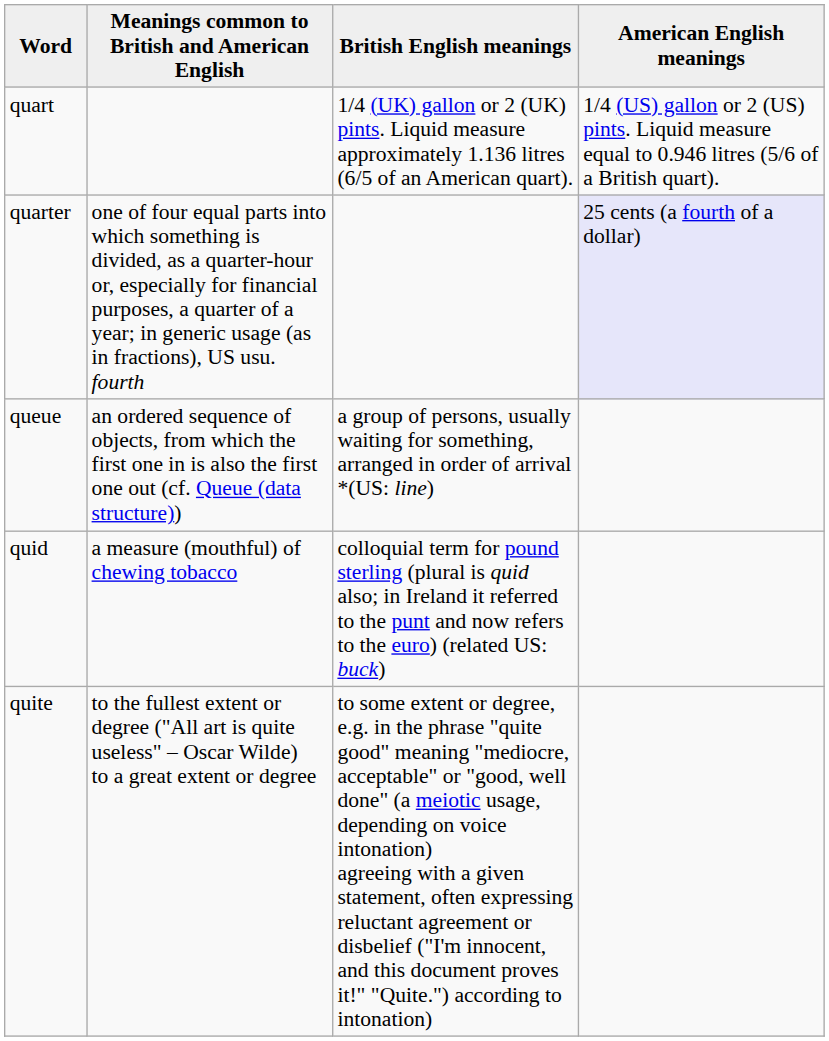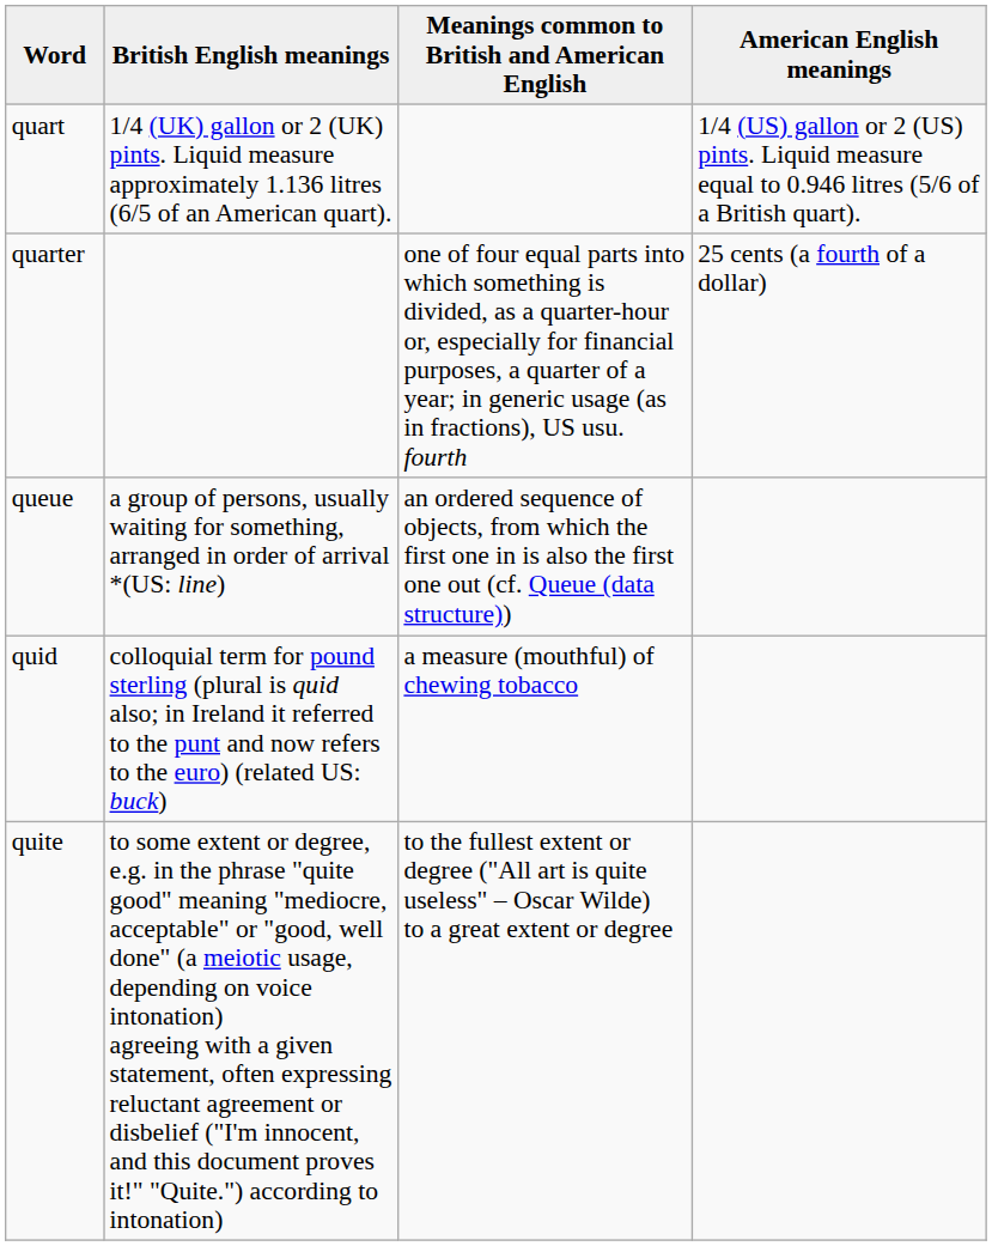columns swapped: British English meanings <-> Meanings common to British and American English
quarter | American English meanings: lavender background -> no background
